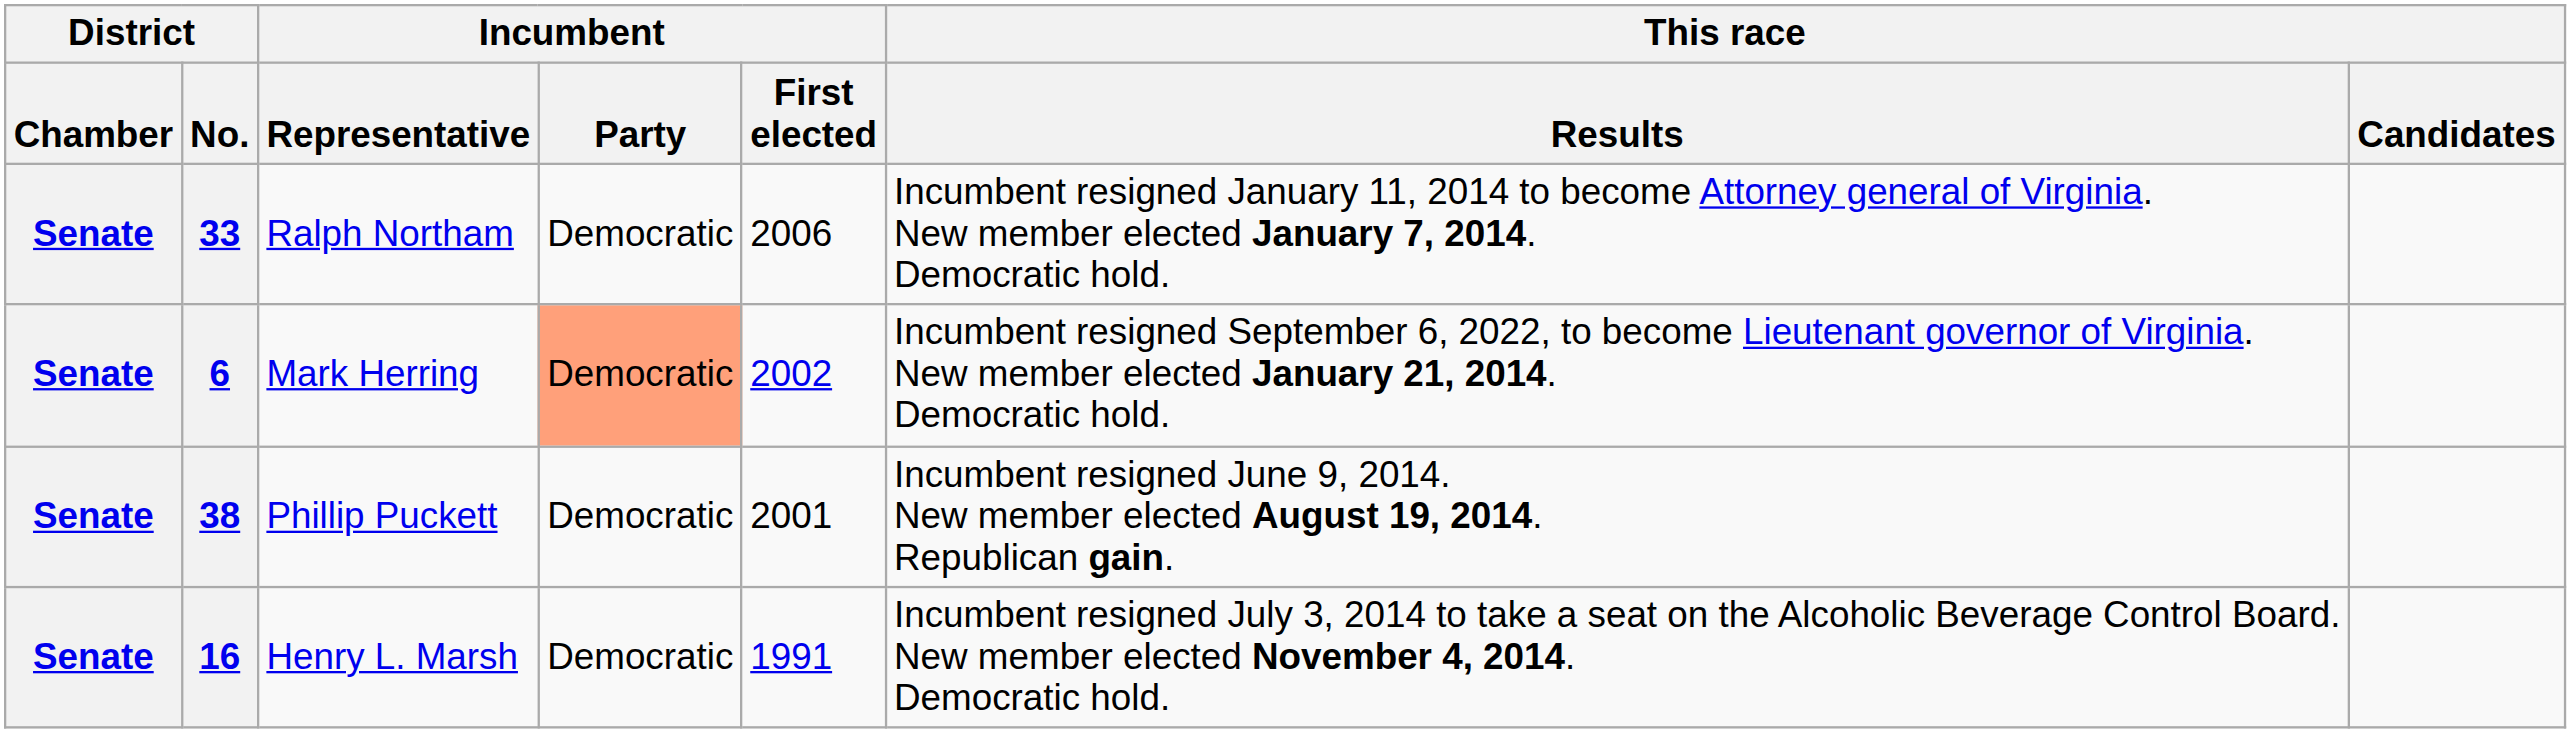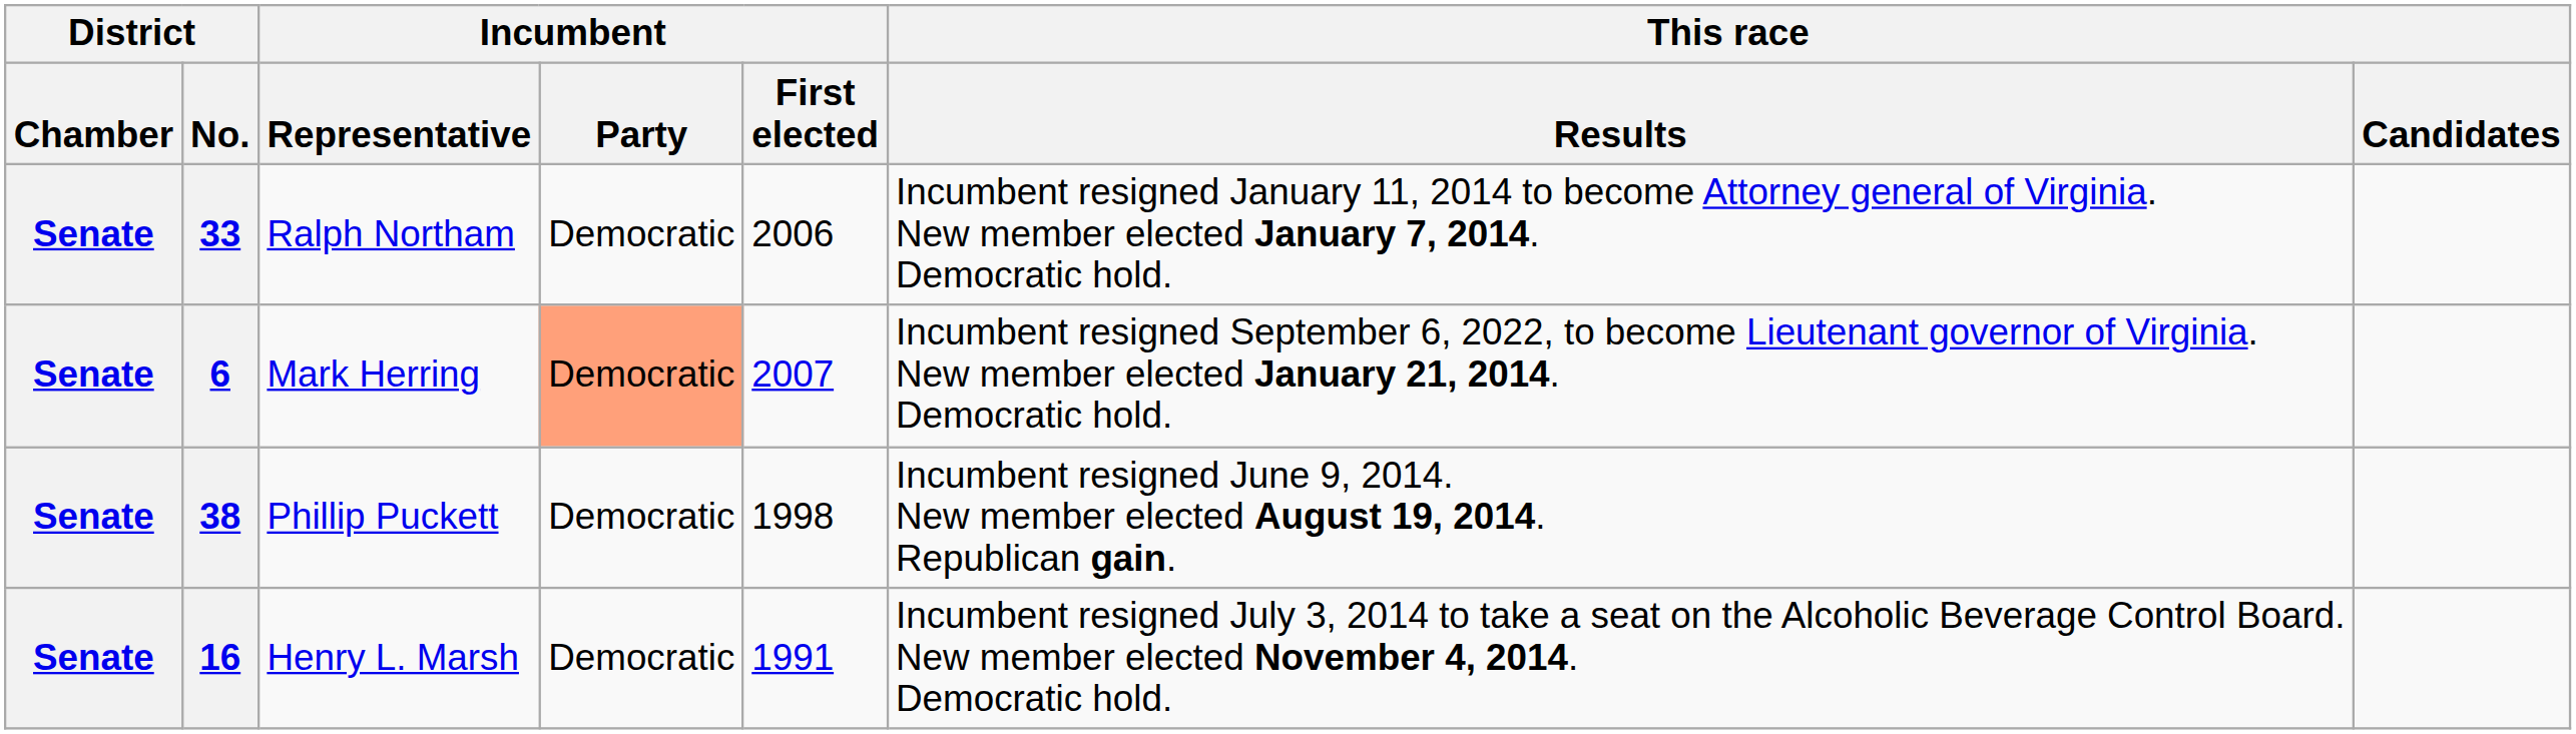6 | Incumbent / First elected: 2002 -> 2007
38 | Incumbent / First elected: 2001 -> 1998
